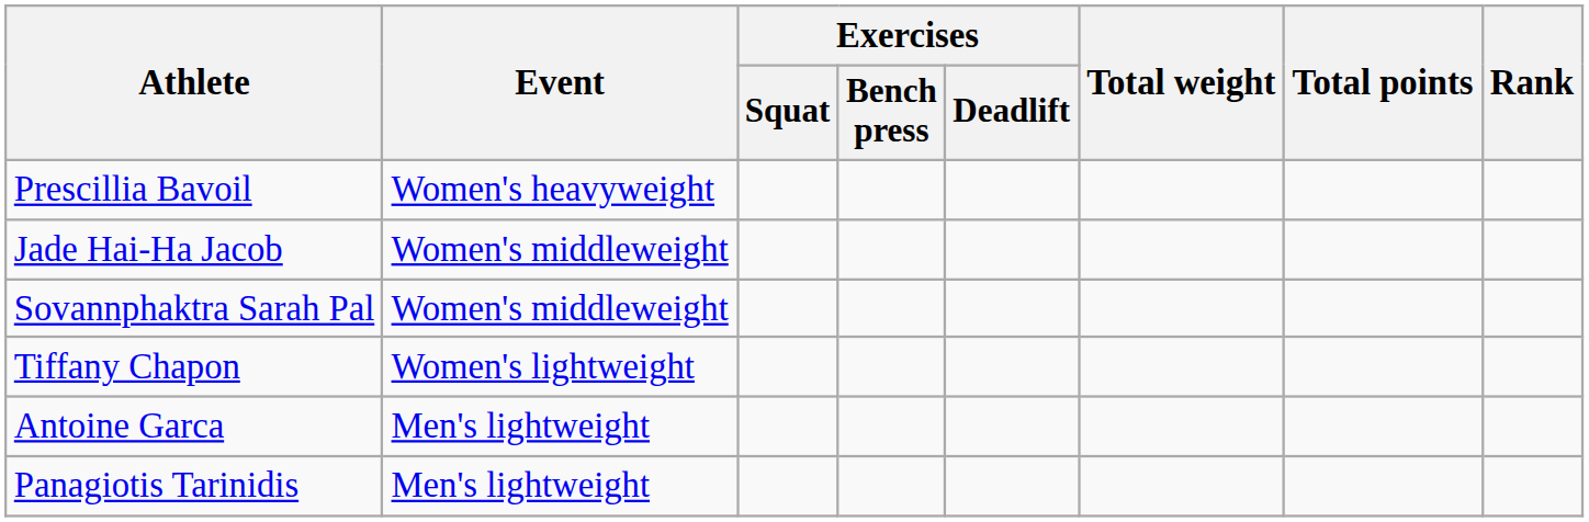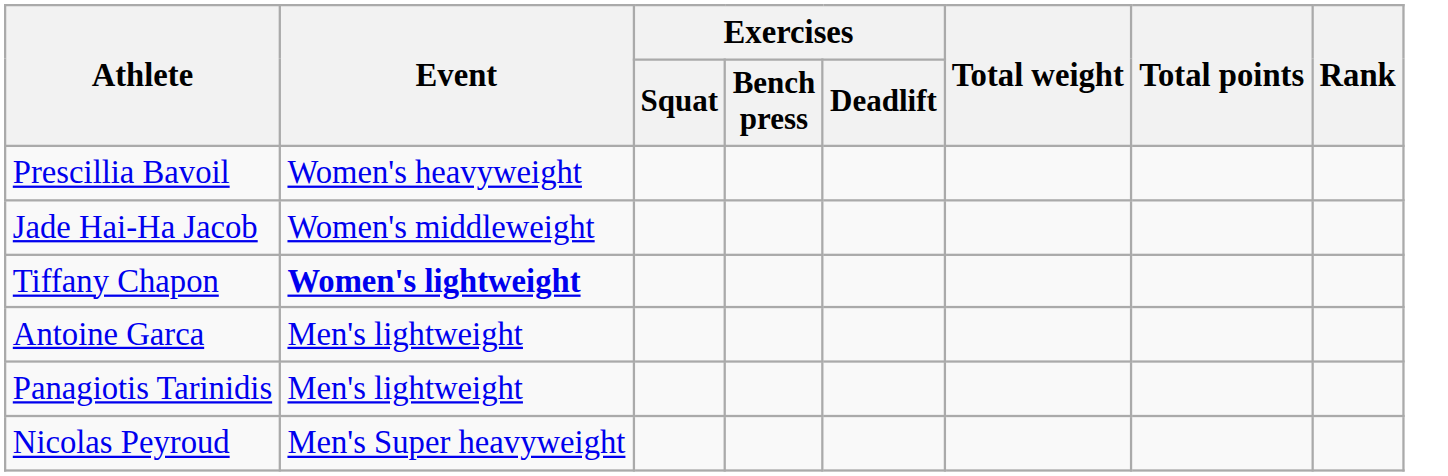- row: Sovannphaktra Sarah Pal | Women's middleweight
Tiffany Chapon | Event: normal -> bold
+ row: Nicolas Peyroud | Men's Super heavyweight
